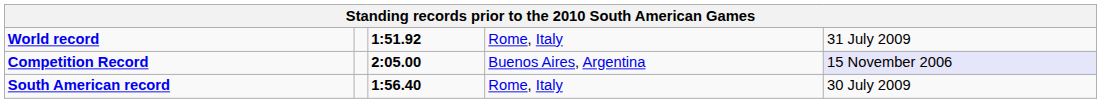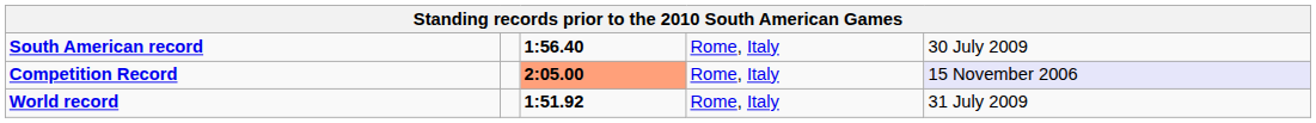rows swapped: World record <-> South American record
Competition Record | column 3: no background -> lightsalmon background
Competition Record | column 4: Buenos Aires, Argentina -> Rome, Italy
